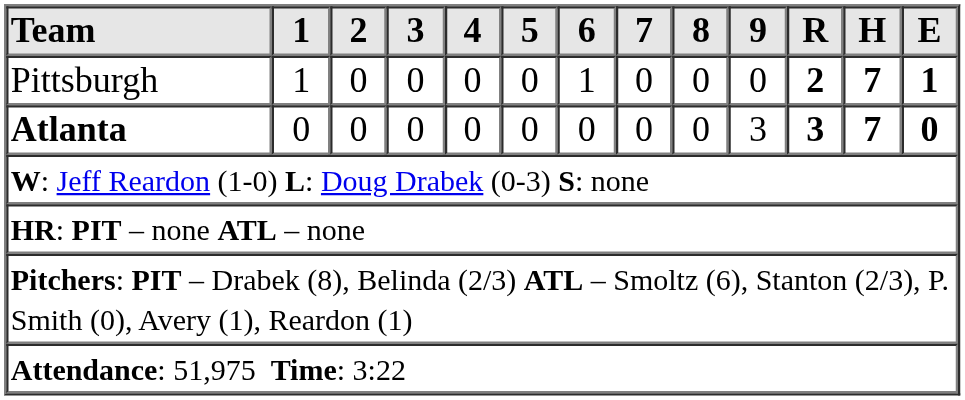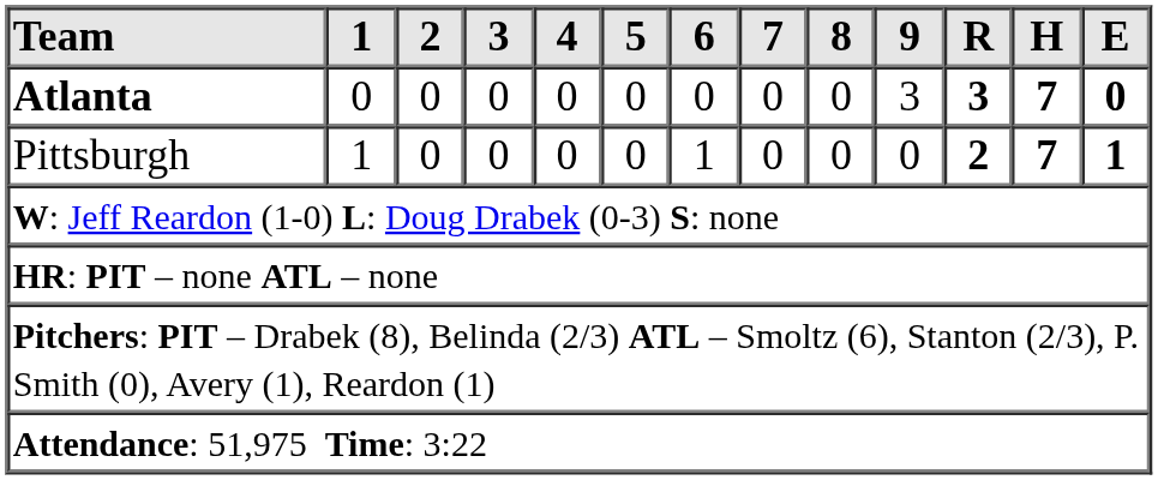rows swapped: Pittsburgh <-> Atlanta
